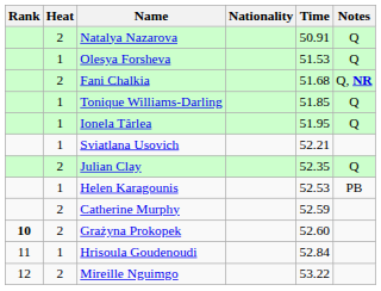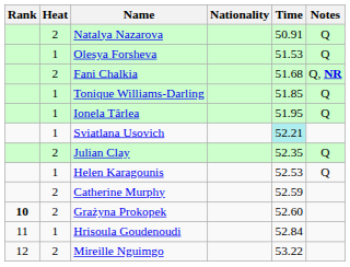Sviatlana Usovich | Time: no background -> paleturquoise background
Helen Karagounis | Notes: PB -> Q
